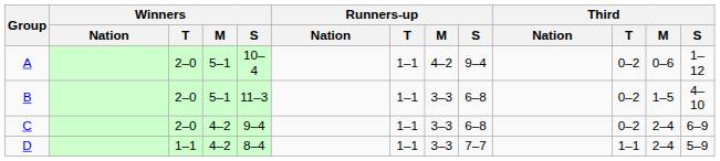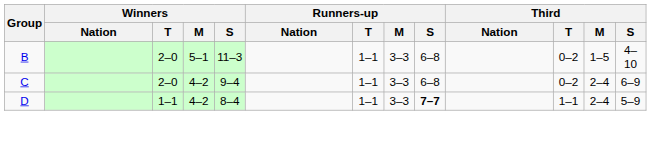- row: A | 2–0 | 5–1 | 10–4 | 1–1 | 4–2 | 9–4 | 0–2 | 0–6 | 1–12
D | Runners-up / S: normal -> bold
